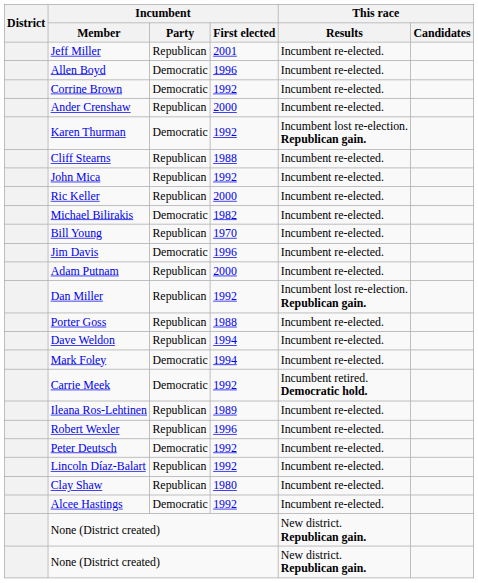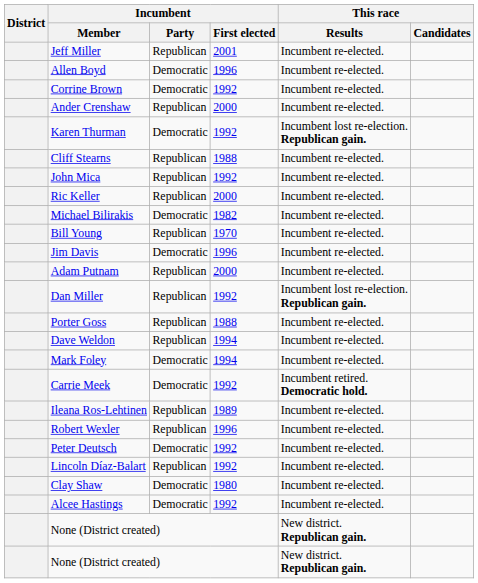Clay Shaw | Incumbent / Party: Republican -> Democratic
